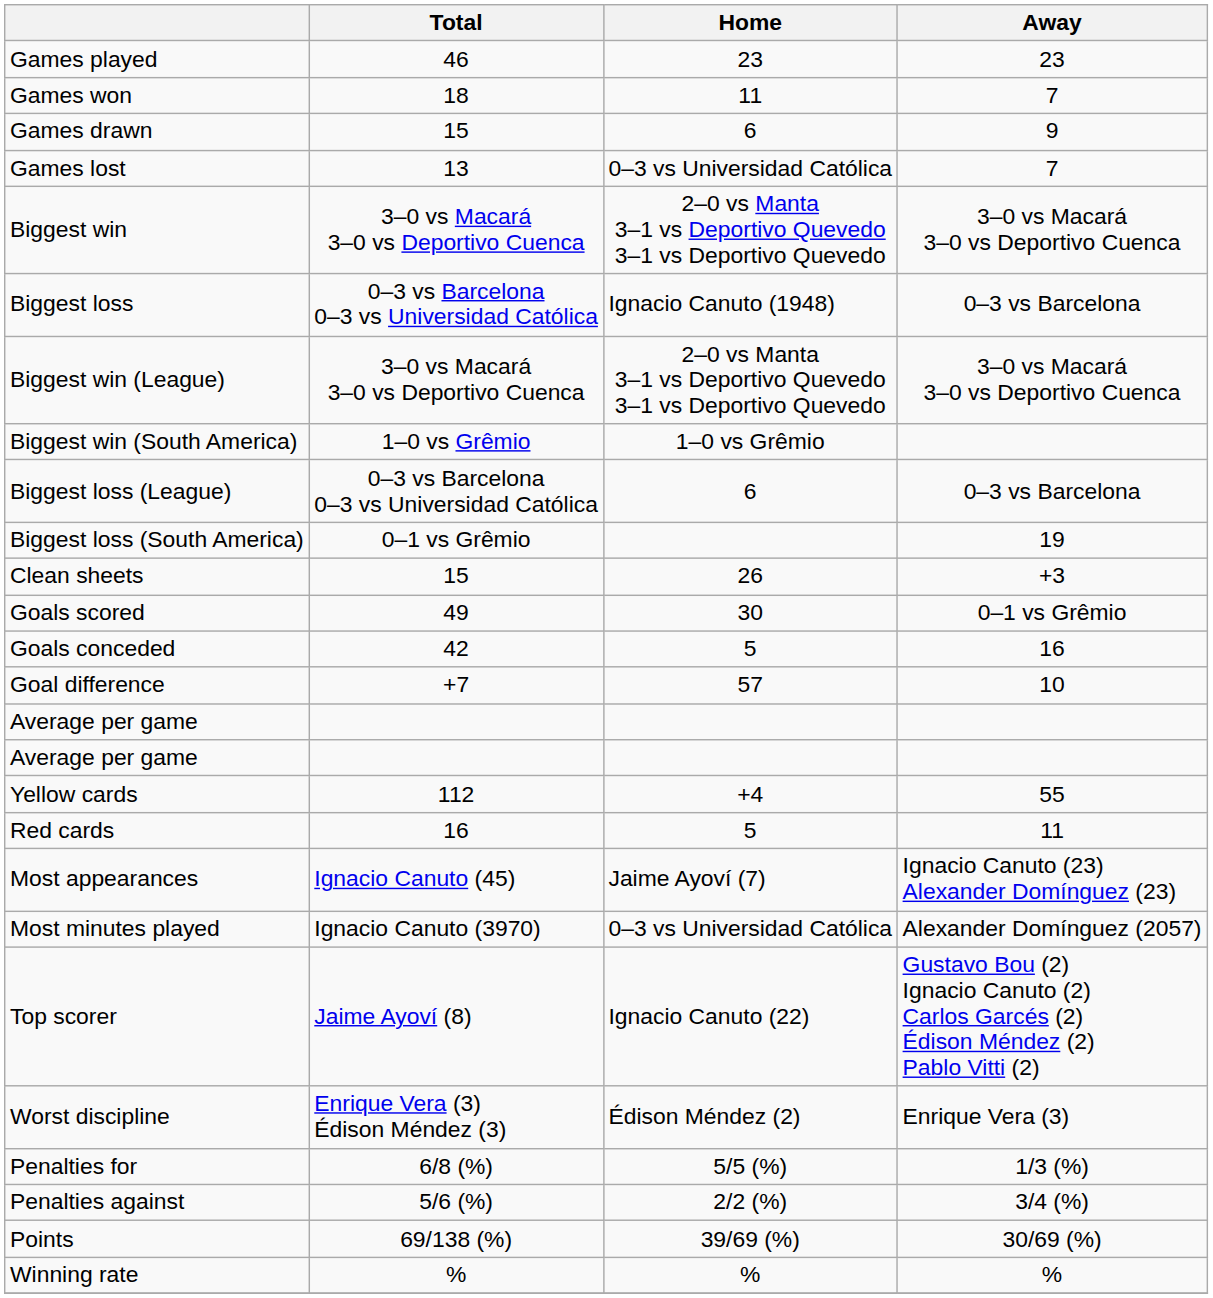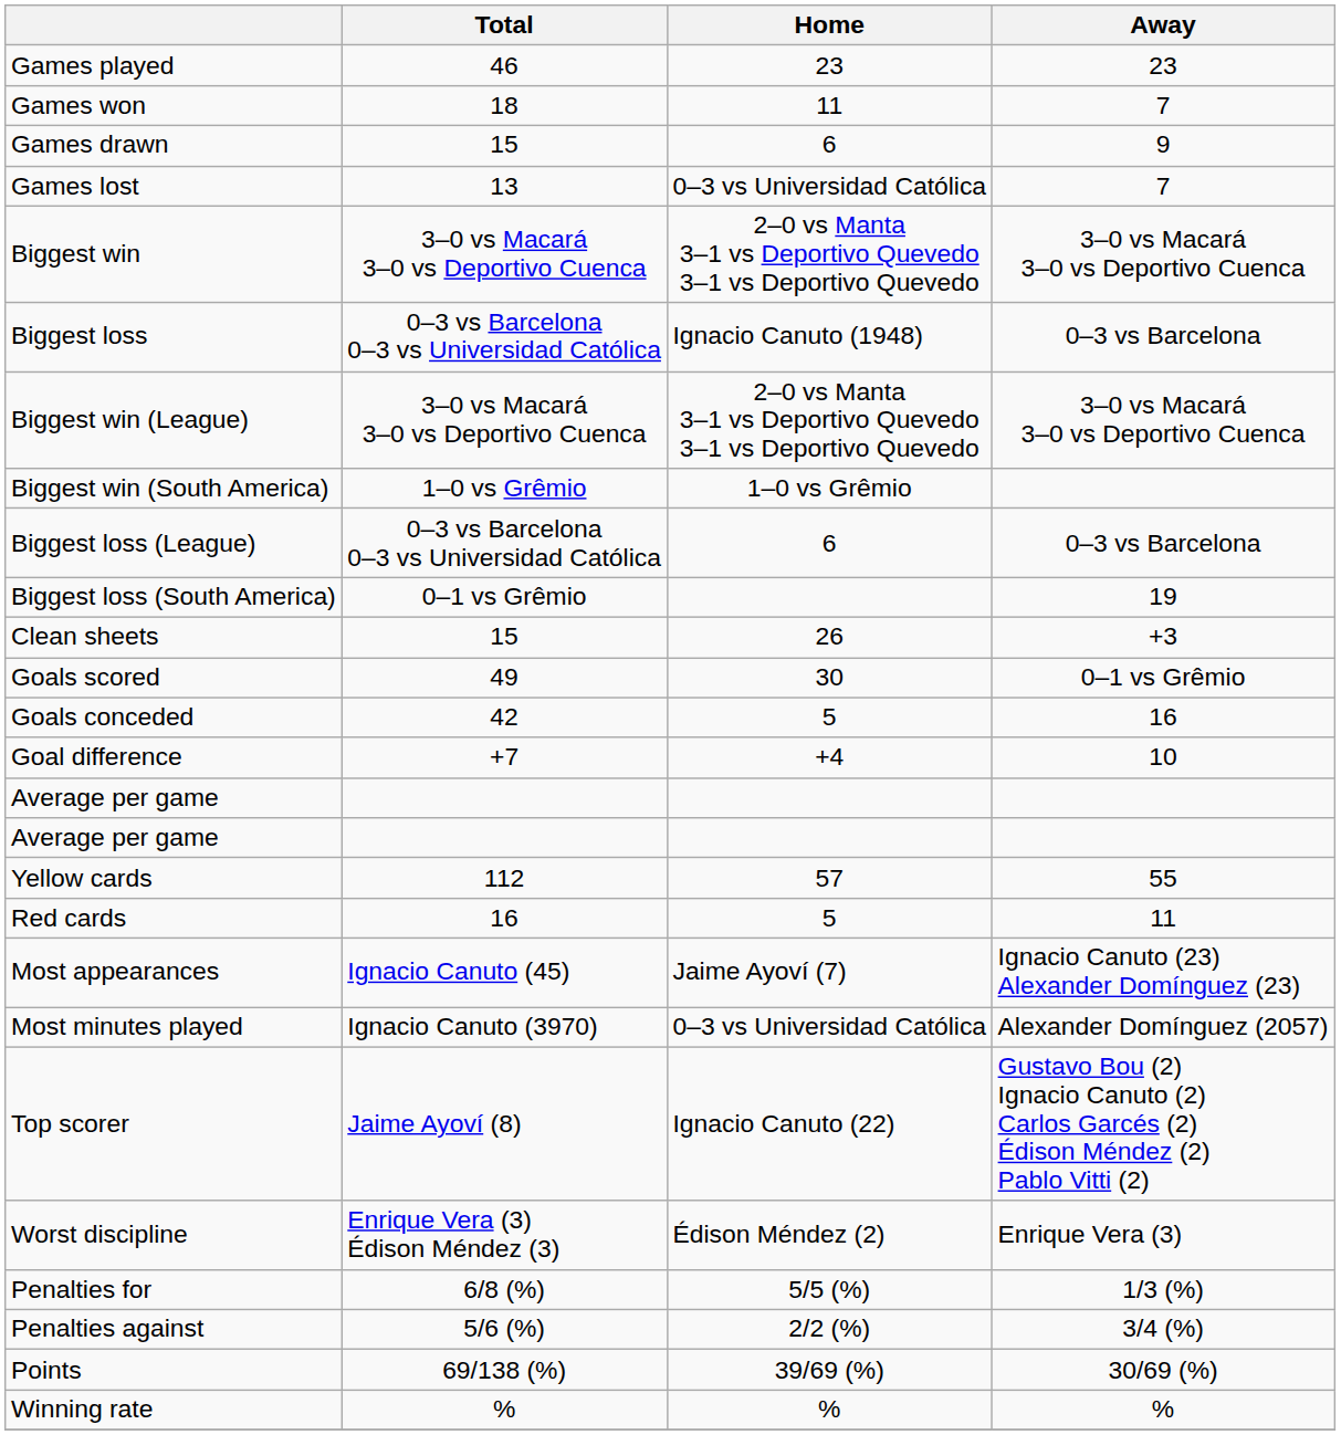Goal difference | Home: 57 -> +4
Yellow cards | Home: +4 -> 57
